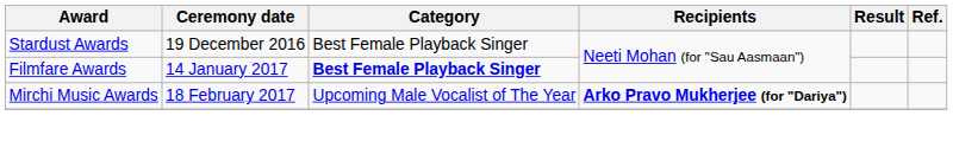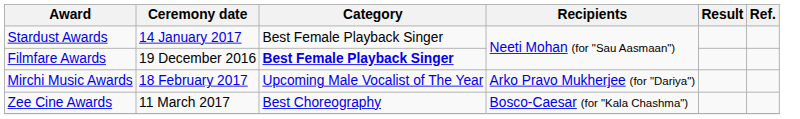Stardust Awards | Ceremony date: 19 December 2016 -> 14 January 2017
Filmfare Awards | Ceremony date: 14 January 2017 -> 19 December 2016
Mirchi Music Awards | Recipients: bold -> normal
+ row: Zee Cine Awards | 11 March 2017 | Best Choreography | Bosco-Caesar (for "Kala Chashma")
